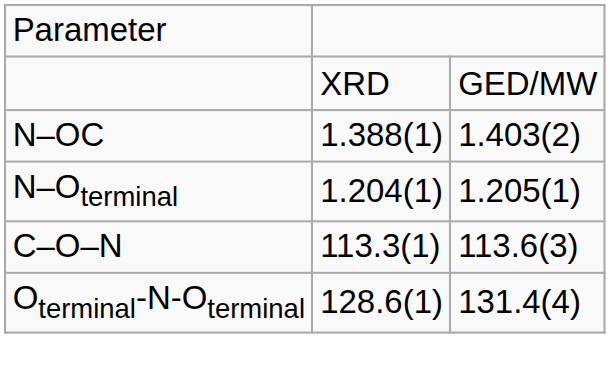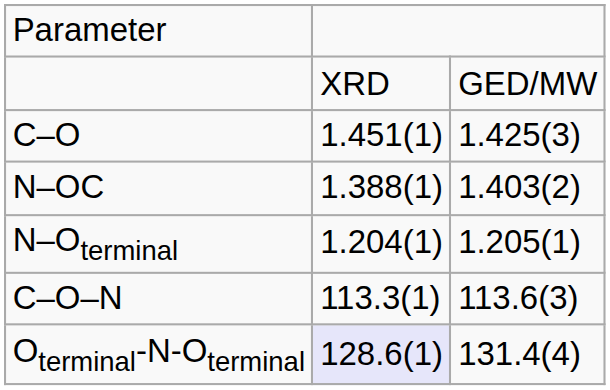+ row: C–O | 1.451(1) | 1.425(3)
Oterminal-N-Oterminal | column 2: no background -> lavender background
